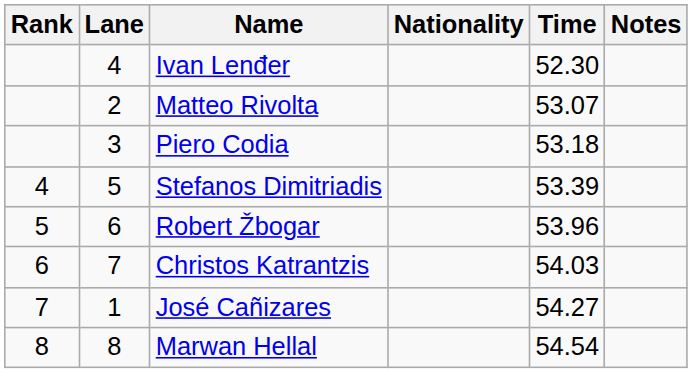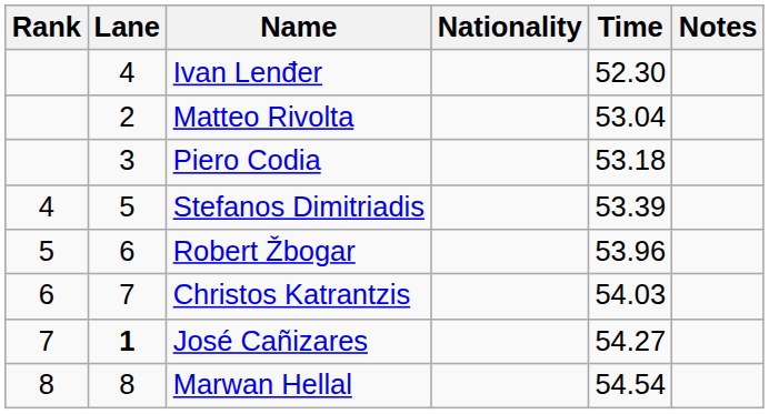Matteo Rivolta | Time: 53.07 -> 53.04
José Cañizares | Lane: normal -> bold
